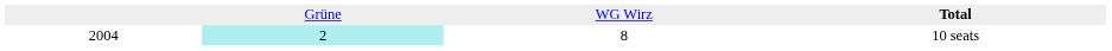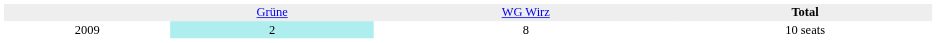10 seats | column 1: 2004 -> 2009
